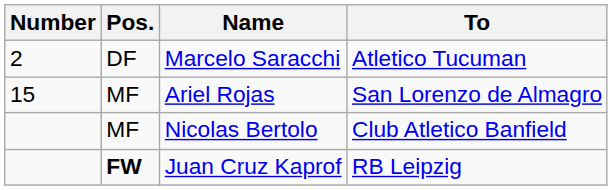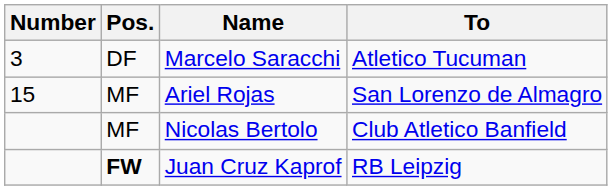Marcelo Saracchi | Number: 2 -> 3
